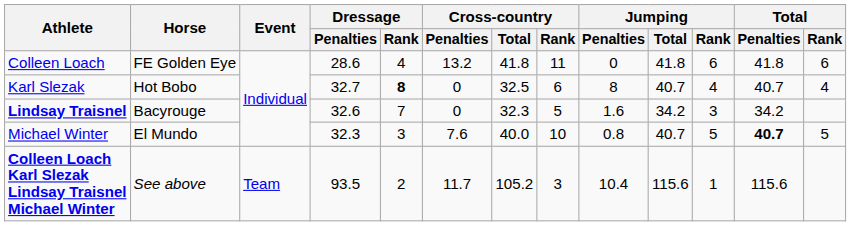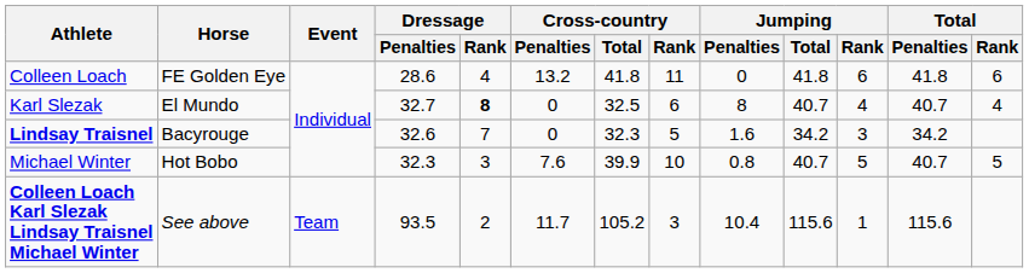Karl Slezak | Horse: Hot Bobo -> El Mundo
Michael Winter | Horse: El Mundo -> Hot Bobo
Michael Winter | Cross-country / Total: 40.0 -> 39.9
Michael Winter | Total / Penalties: bold -> normal
